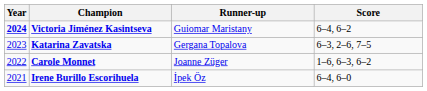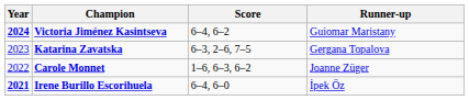columns swapped: Runner-up <-> Score
Irene Burillo Escorihuela | Year: normal -> bold
